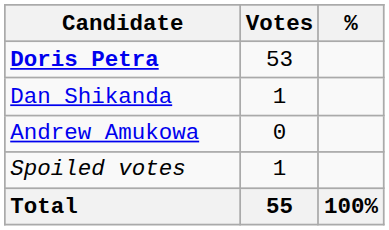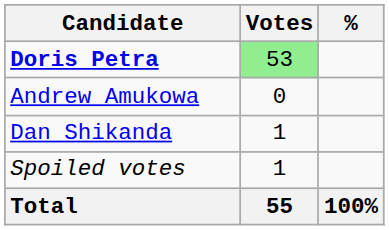Doris Petra | Votes: no background -> lightgreen background
rows swapped: Dan Shikanda <-> Andrew Amukowa
